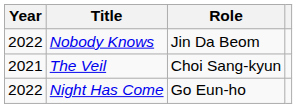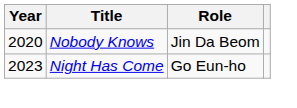Nobody Knows | Year: 2022 -> 2020
- row: 2021 | The Veil | Choi Sang-kyun
Night Has Come | Year: 2022 -> 2023
